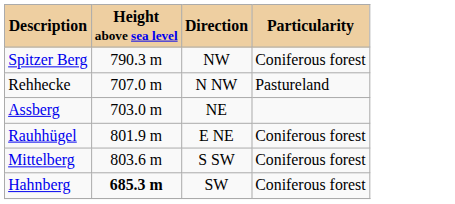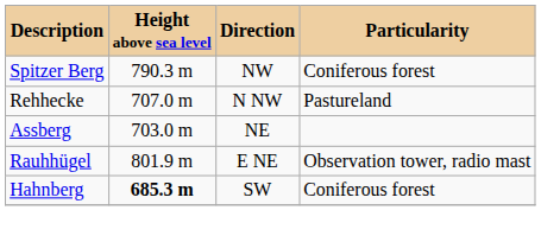Rauhhügel | Particularity: Coniferous forest -> Observation tower, radio mast
- row: Mittelberg | 803.6 m | S SW | Coniferous forest
